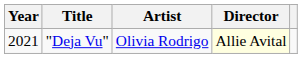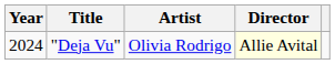"Deja Vu" | Year: 2021 -> 2024
